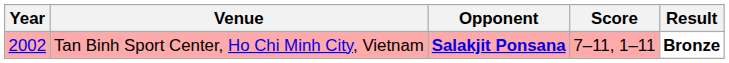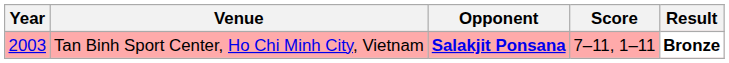Tan Binh Sport Center, Ho Chi Minh City, Vietnam | Year: 2002 -> 2003
